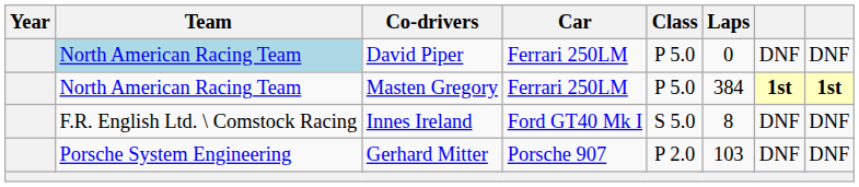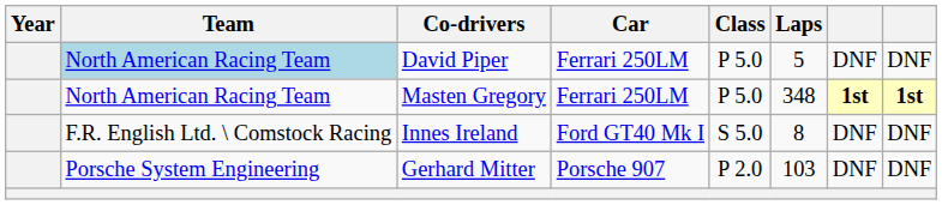David Piper | Laps: 0 -> 5
Masten Gregory | Laps: 384 -> 348
